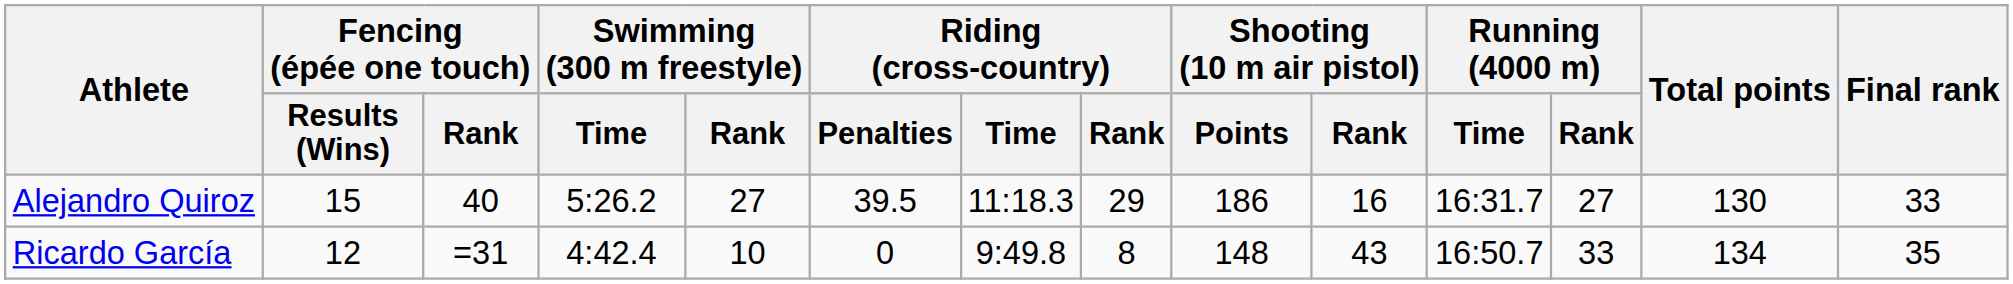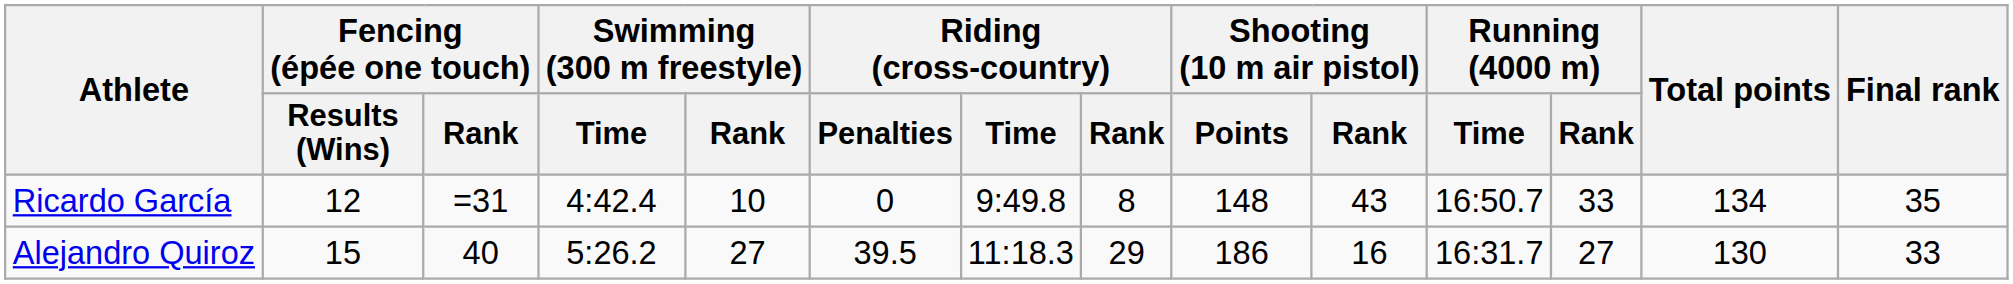rows swapped: Ricardo García <-> Alejandro Quiroz
